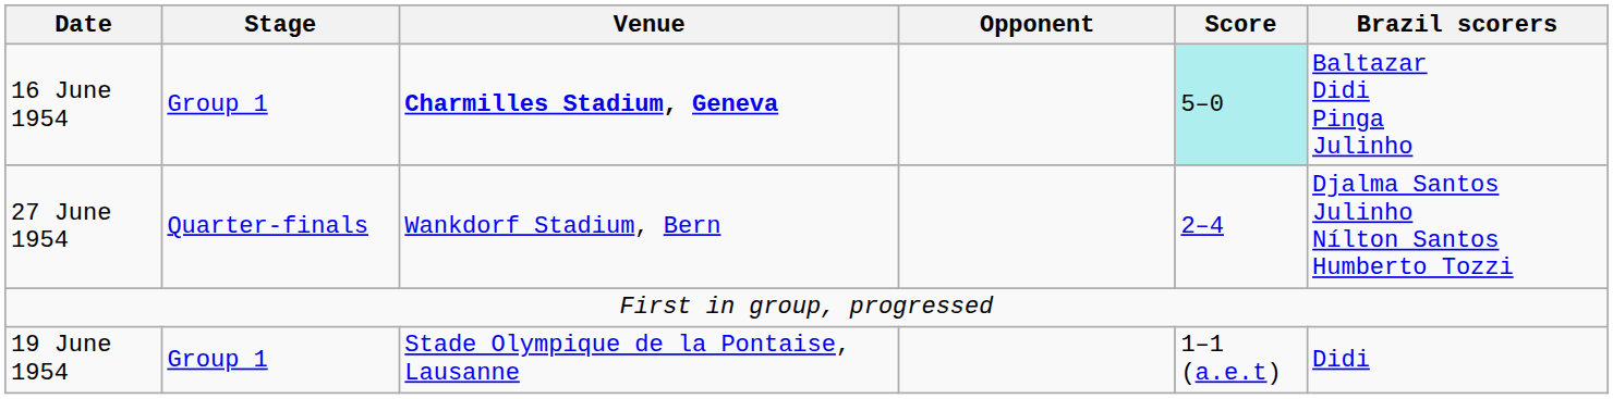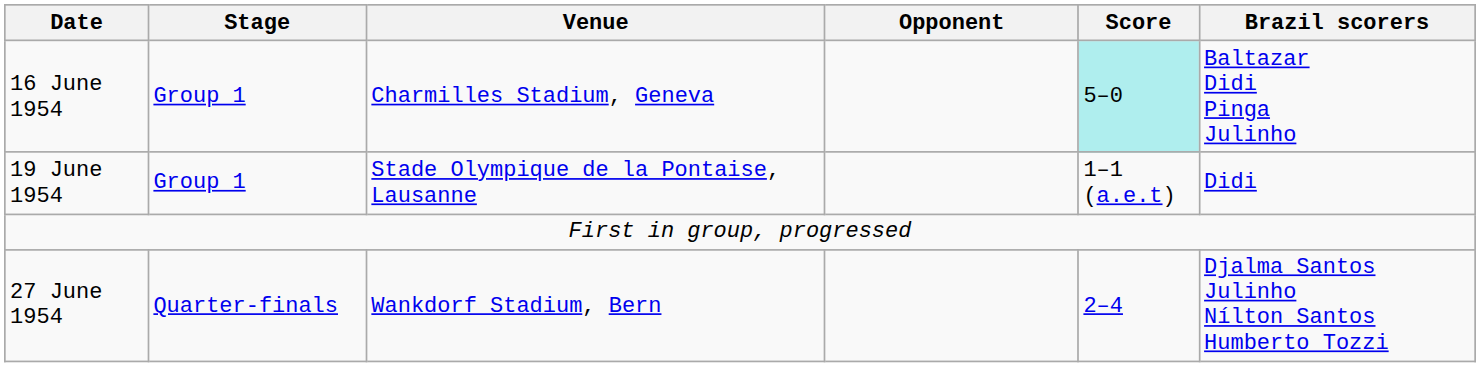16 June 1954 | Venue: bold -> normal
rows swapped: 19 June 1954 <-> 27 June 1954
